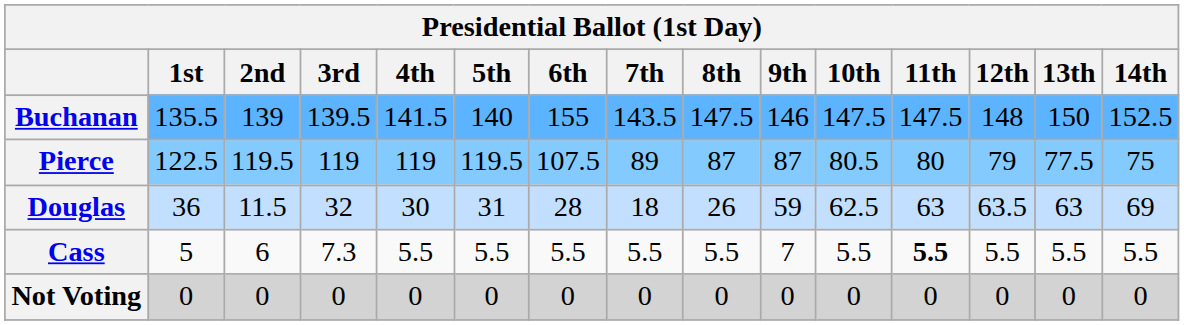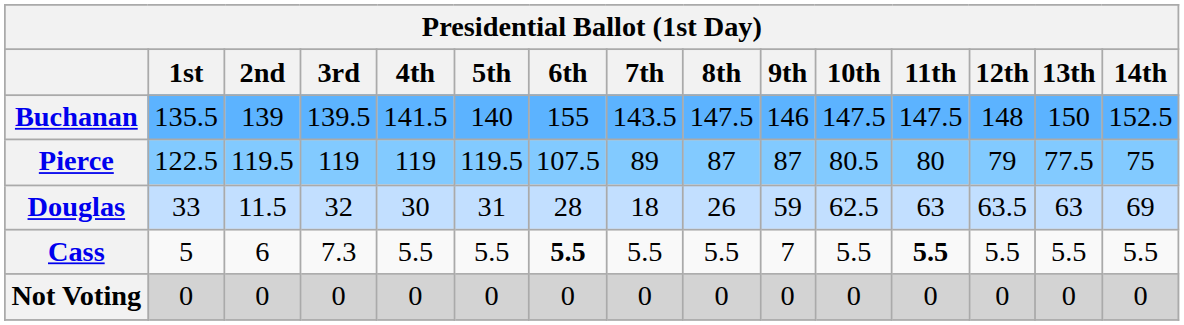Douglas | 1st: 36 -> 33
Cass | 6th: normal -> bold
